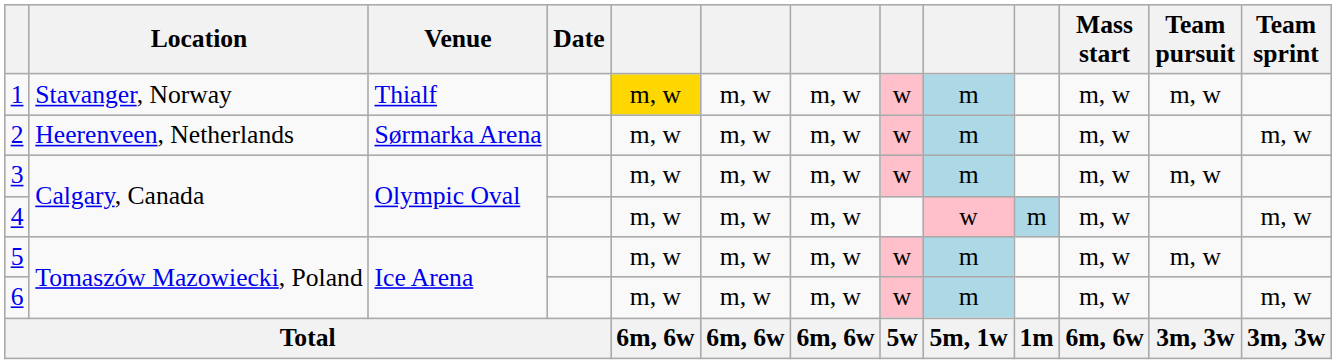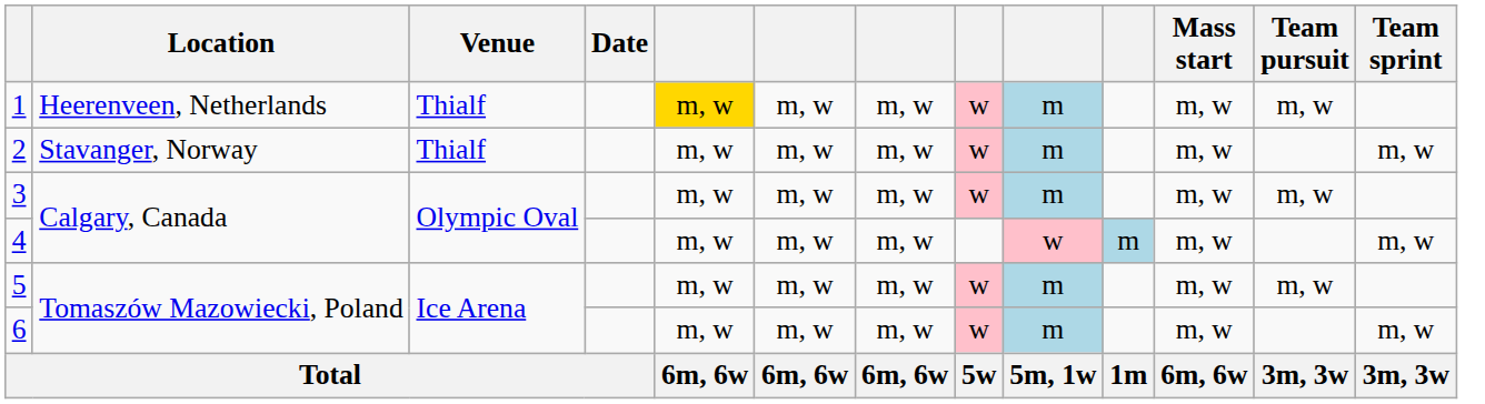1 | Location: Stavanger, Norway -> Heerenveen, Netherlands
2 | Location: Heerenveen, Netherlands -> Stavanger, Norway
2 | Venue: Sørmarka Arena -> Thialf
